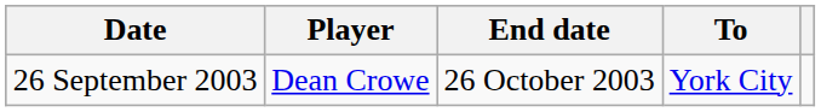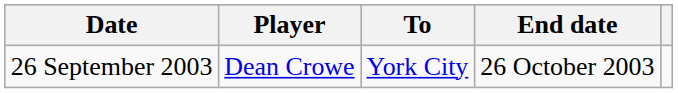columns swapped: To <-> End date
